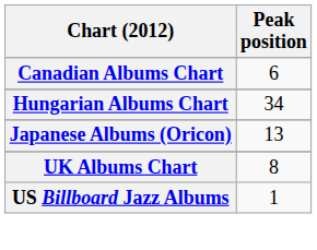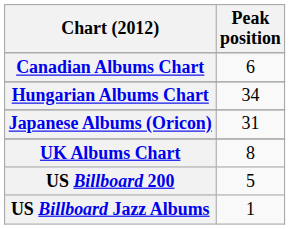Japanese Albums (Oricon) | Peak position: 13 -> 31
+ row: US Billboard 200 | 5
